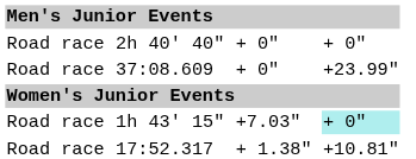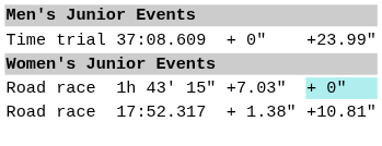- row: Road race | 2h 40' 40" | + 0" | + 0"
37:08.609 | column 1: Road race -> Time trial
